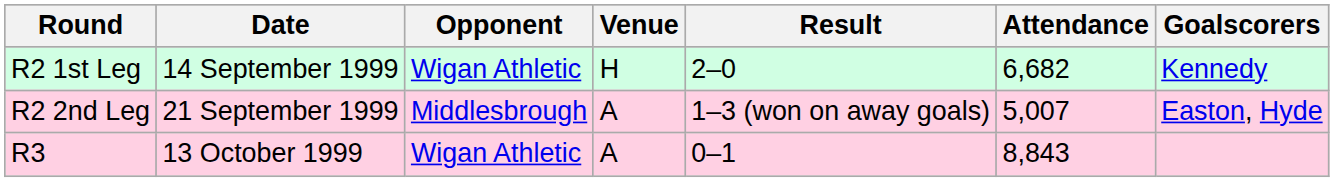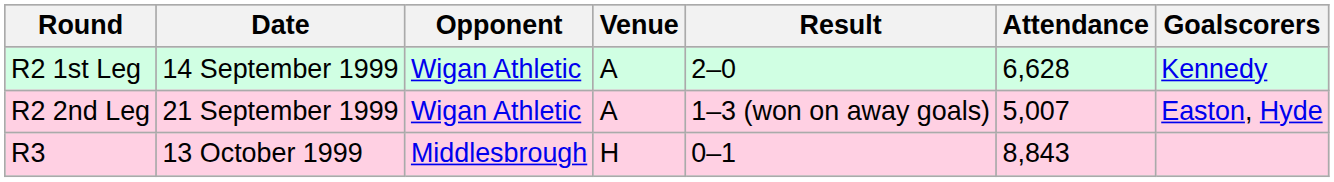R2 1st Leg | Venue: H -> A
R2 1st Leg | Attendance: 6,682 -> 6,628
R2 2nd Leg | Opponent: Middlesbrough -> Wigan Athletic
R3 | Opponent: Wigan Athletic -> Middlesbrough
R3 | Venue: A -> H
